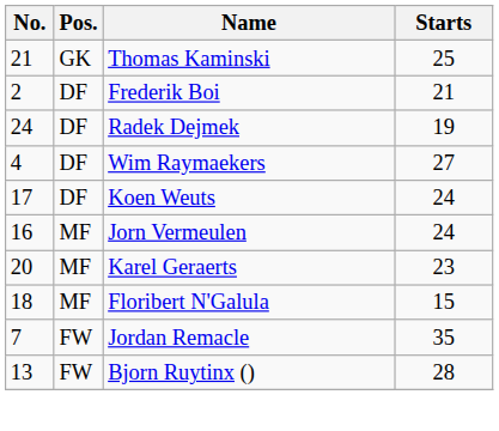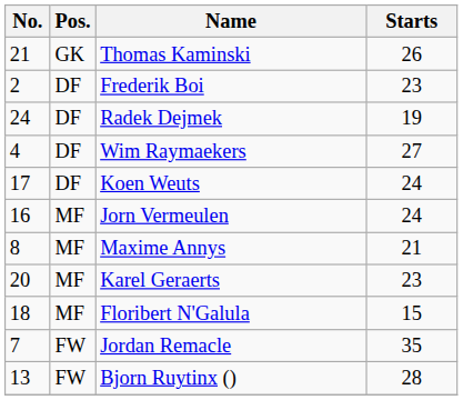Thomas Kaminski | Starts: 25 -> 26
Frederik Boi | Starts: 21 -> 23
+ row: 8 | MF | Maxime Annys | 21
